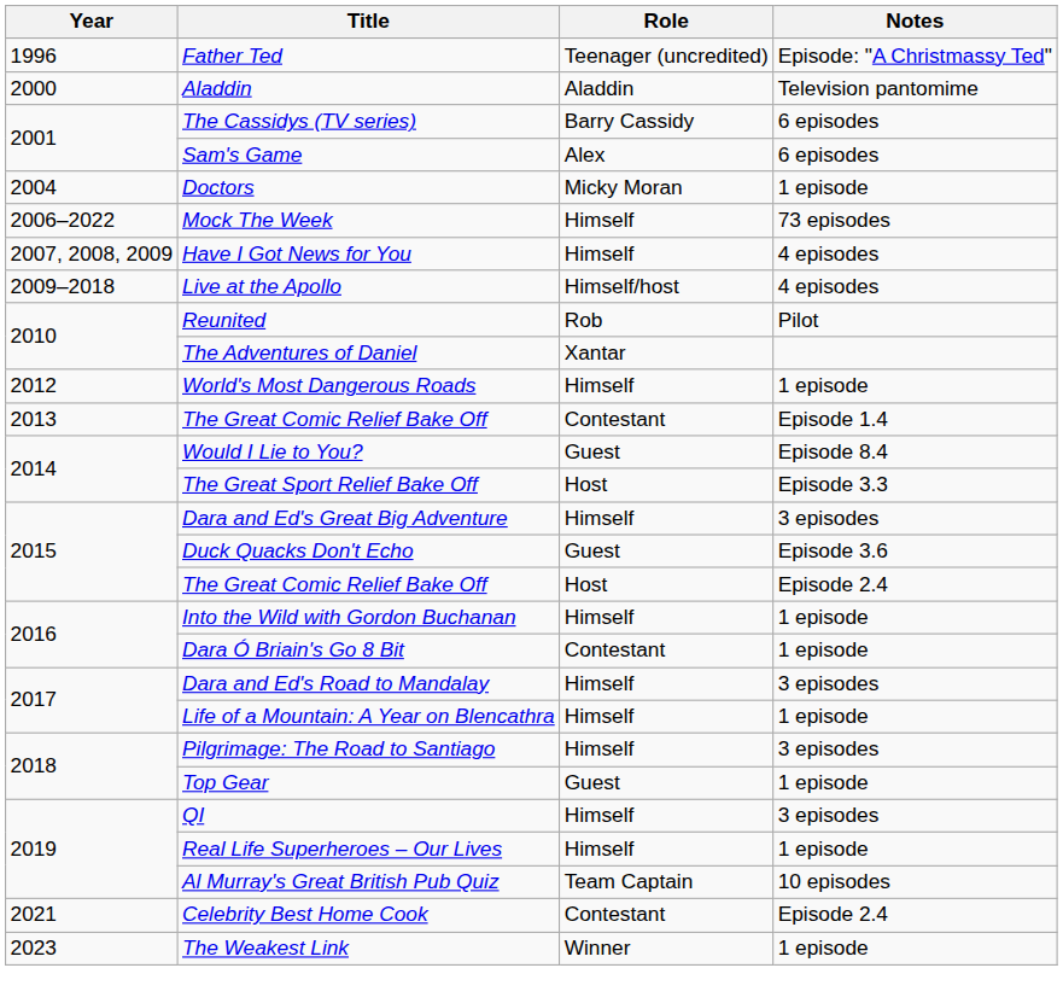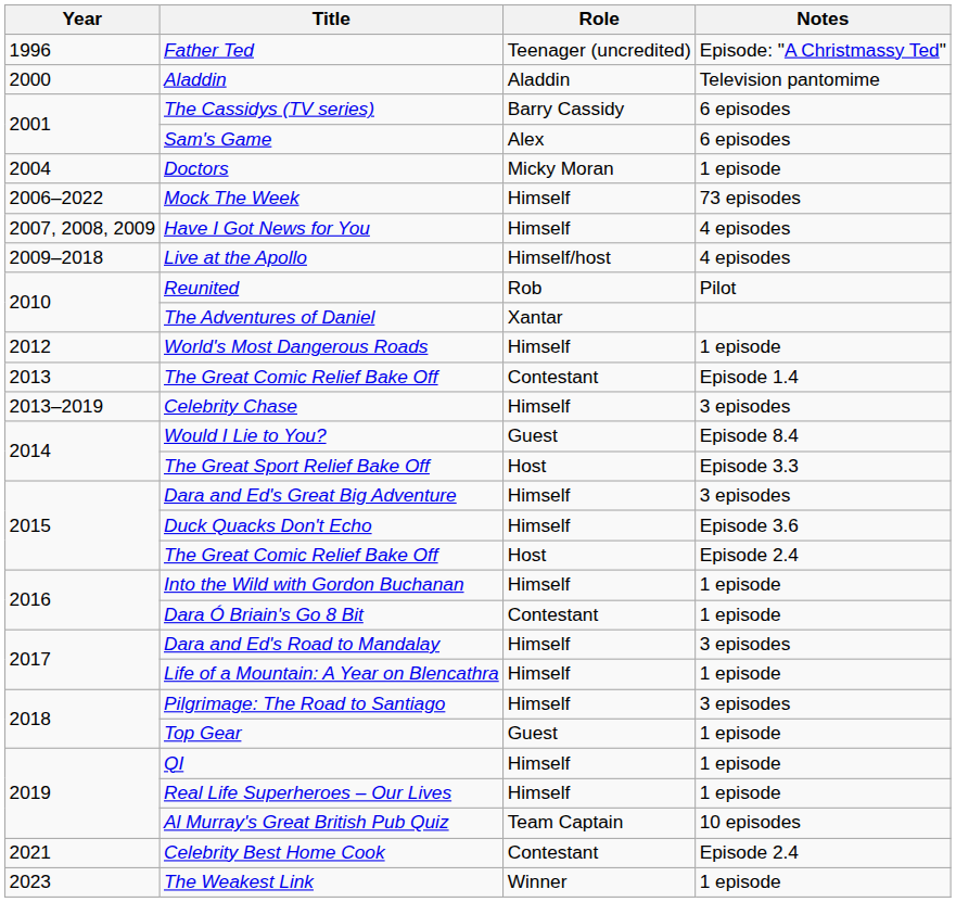+ row: 2013–2019 | Celebrity Chase | Himself | 3 episodes
Duck Quacks Don't Echo | Role: Guest -> Himself
QI | Notes: 3 episodes -> 1 episode
